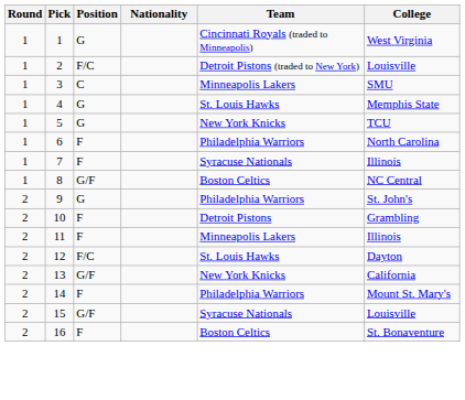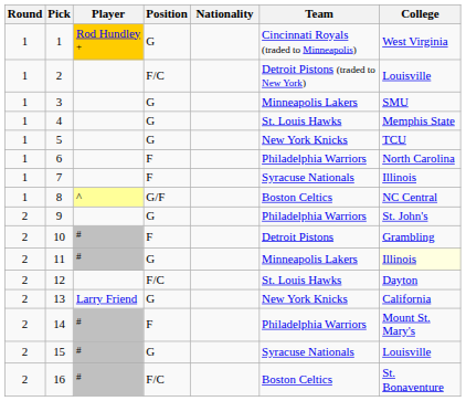+ column: Player | Rod Hundley + | ^ | # | # | Larry Friend | # | # | #
3 | Position: C -> G
11 | Position: F -> G
11 | College: no background -> lightyellow background
13 | Position: G/F -> G
15 | Position: G/F -> G
16 | Position: F -> F/C
